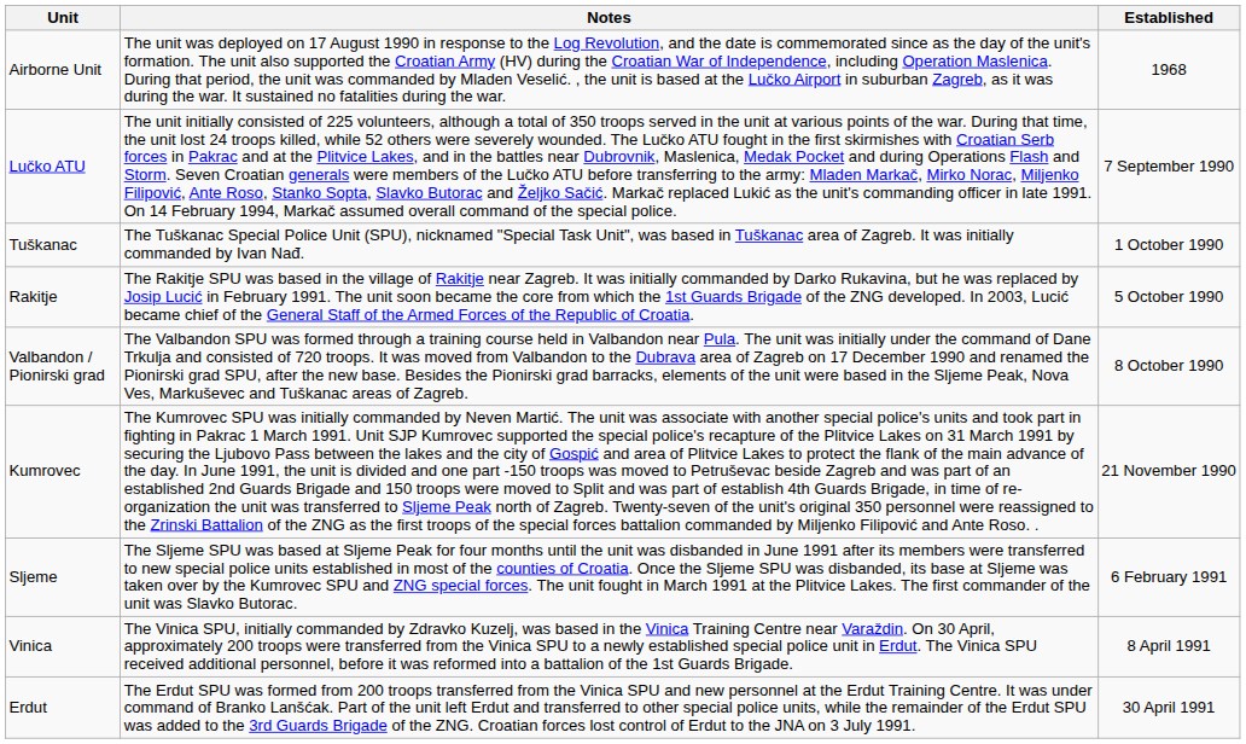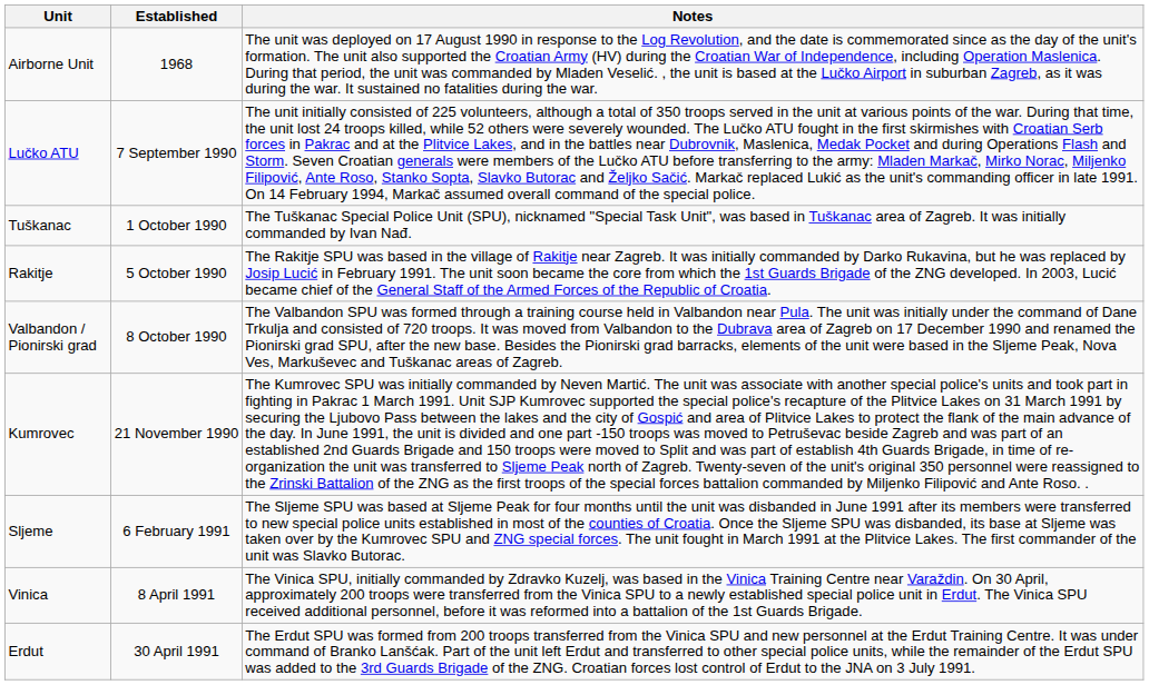columns swapped: Established <-> Notes
